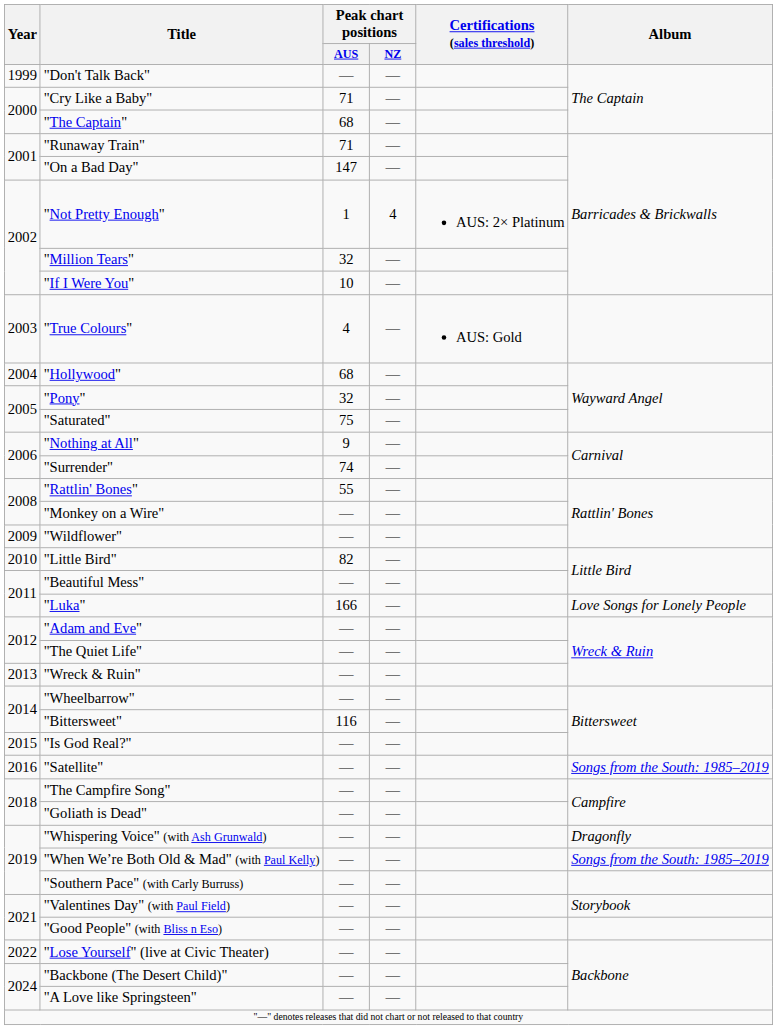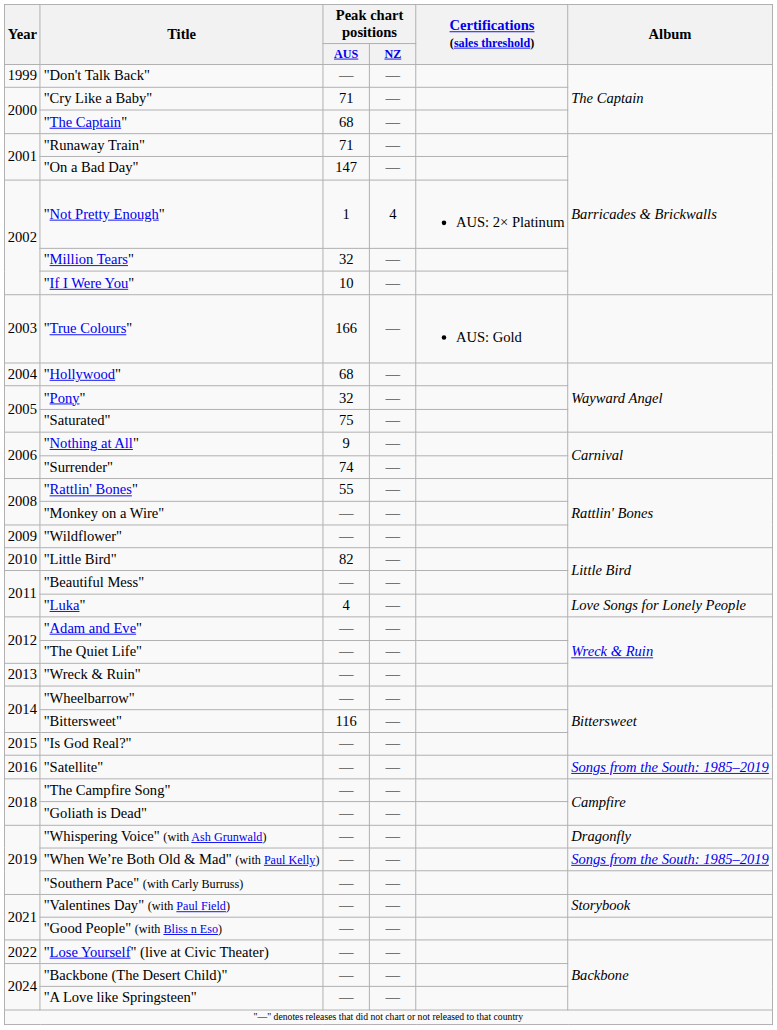"True Colours" | Peak chart positions / AUS: 4 -> 166
"Luka" | Peak chart positions / AUS: 166 -> 4
